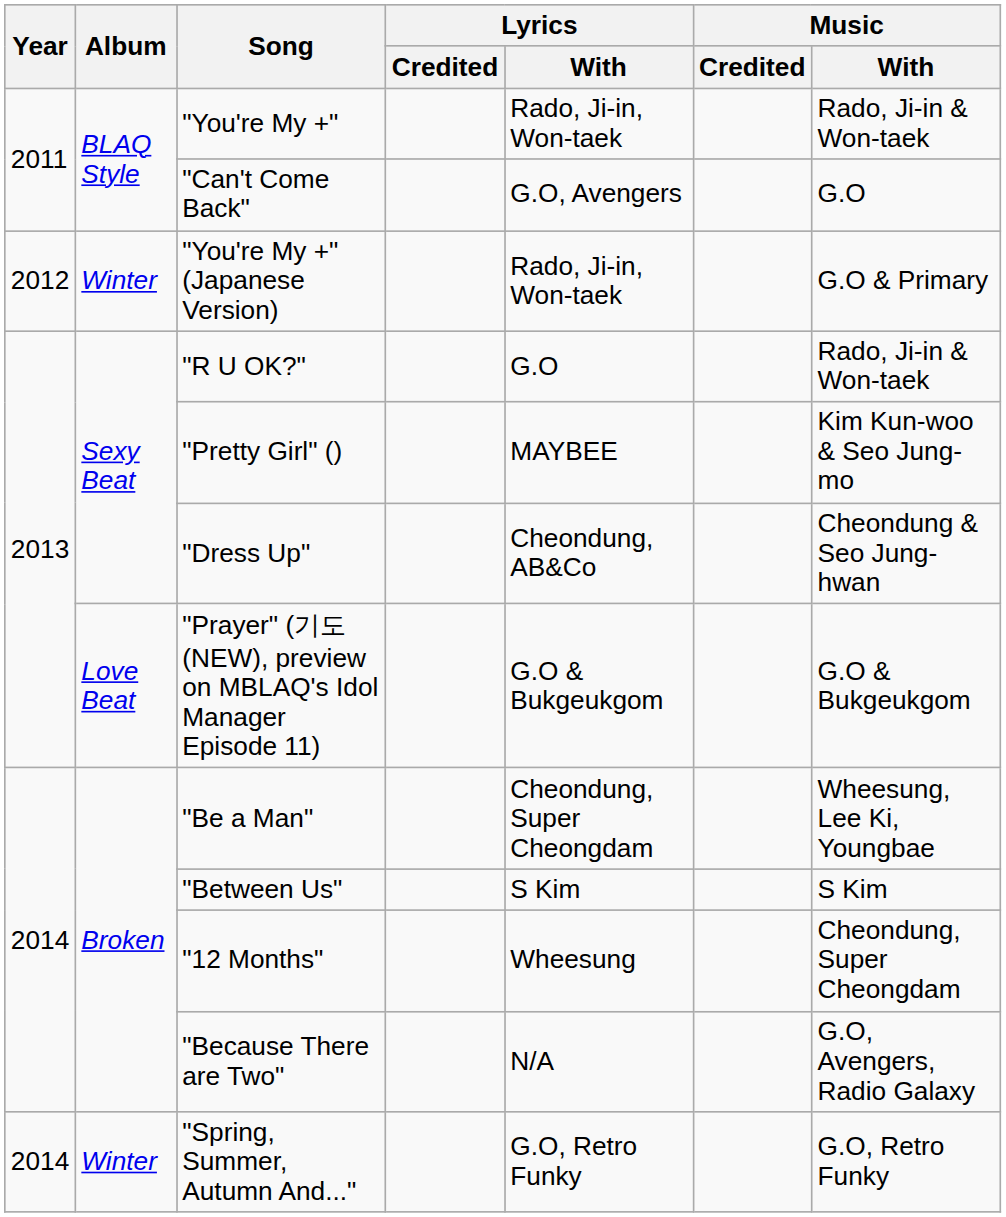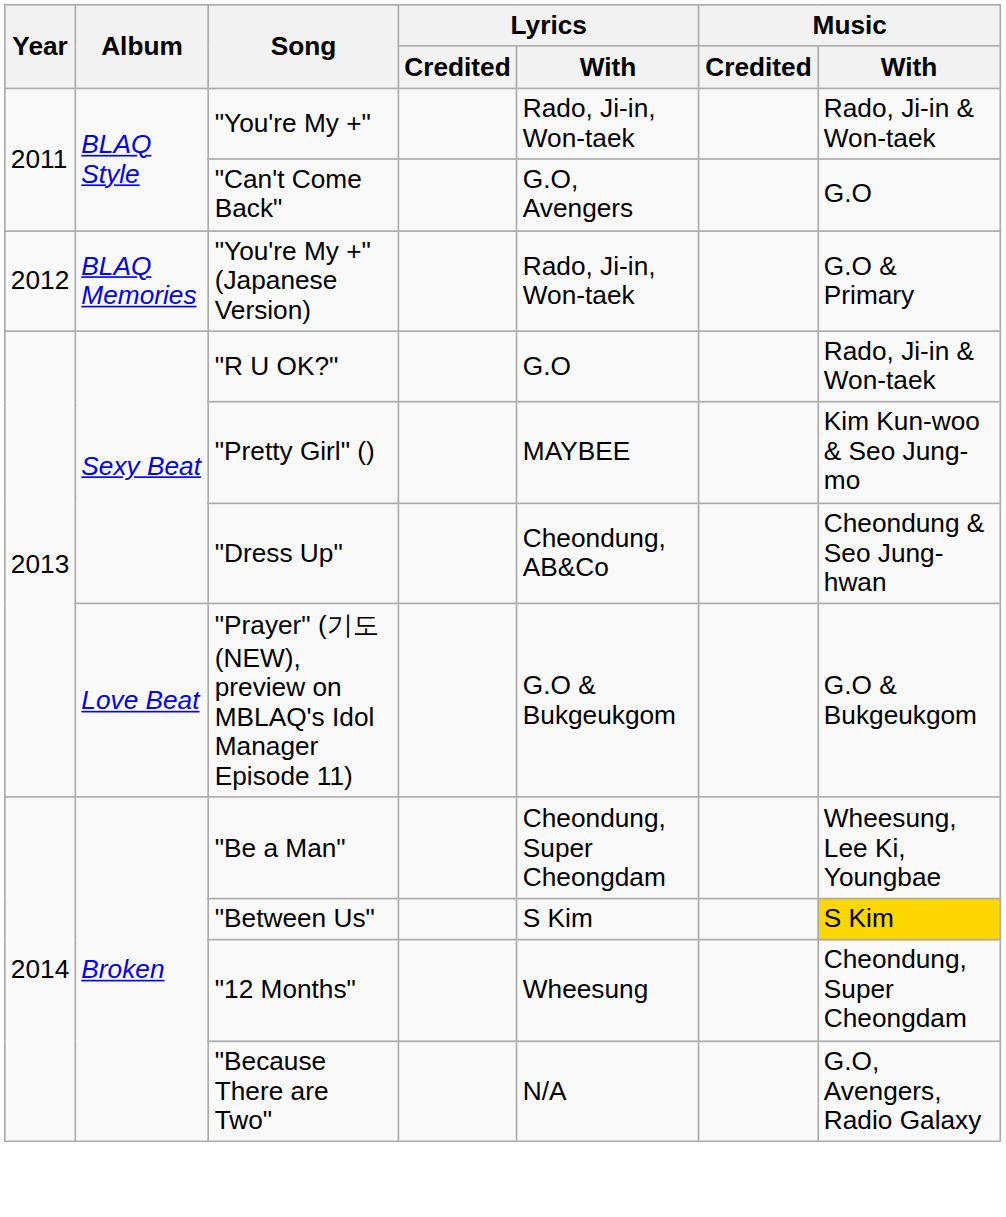"You're My +" (Japanese Version) | Album: Winter -> BLAQ Memories
"Between Us" | Music / With: no background -> gold background
- row: 2014 | Winter | "Spring, Summer, Autumn And..." | G.O, Retro Funky | G.O, Retro Funky
